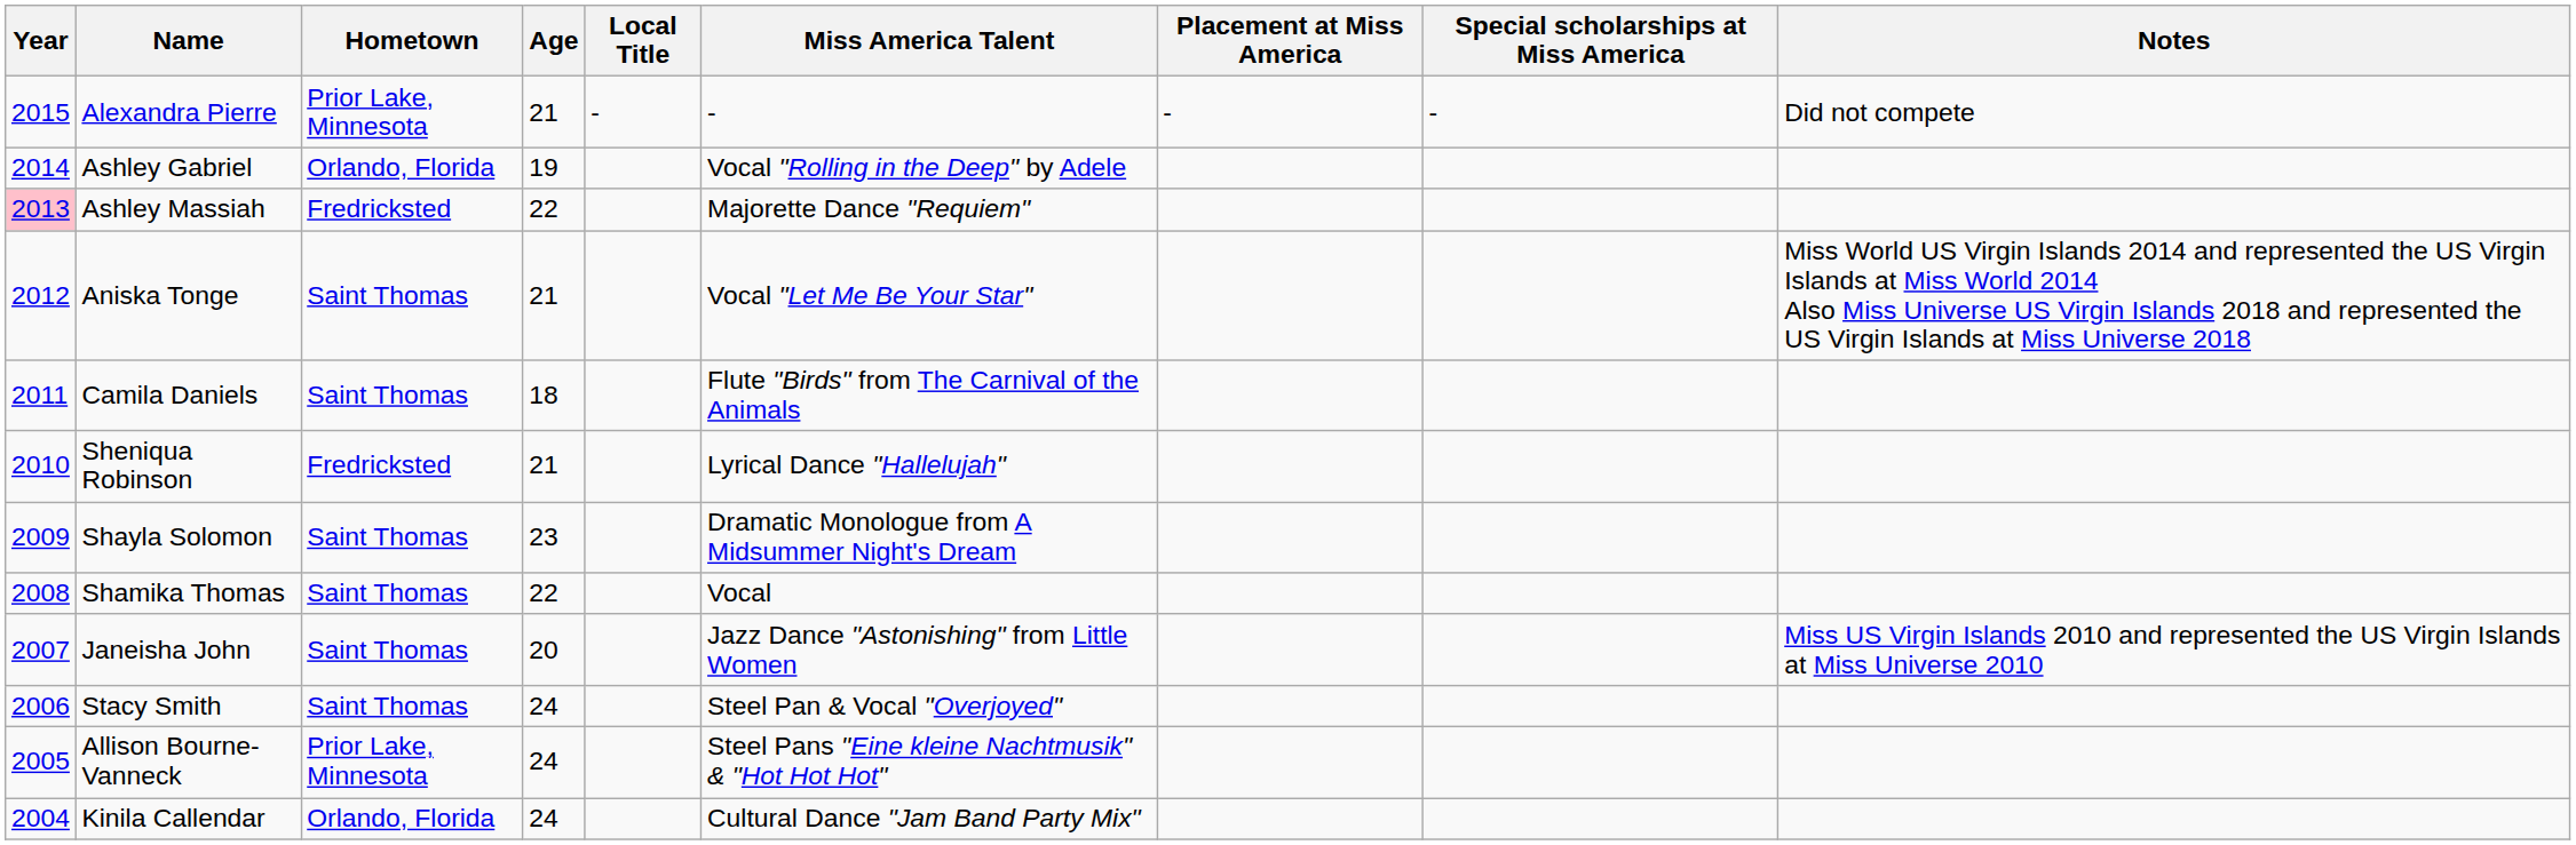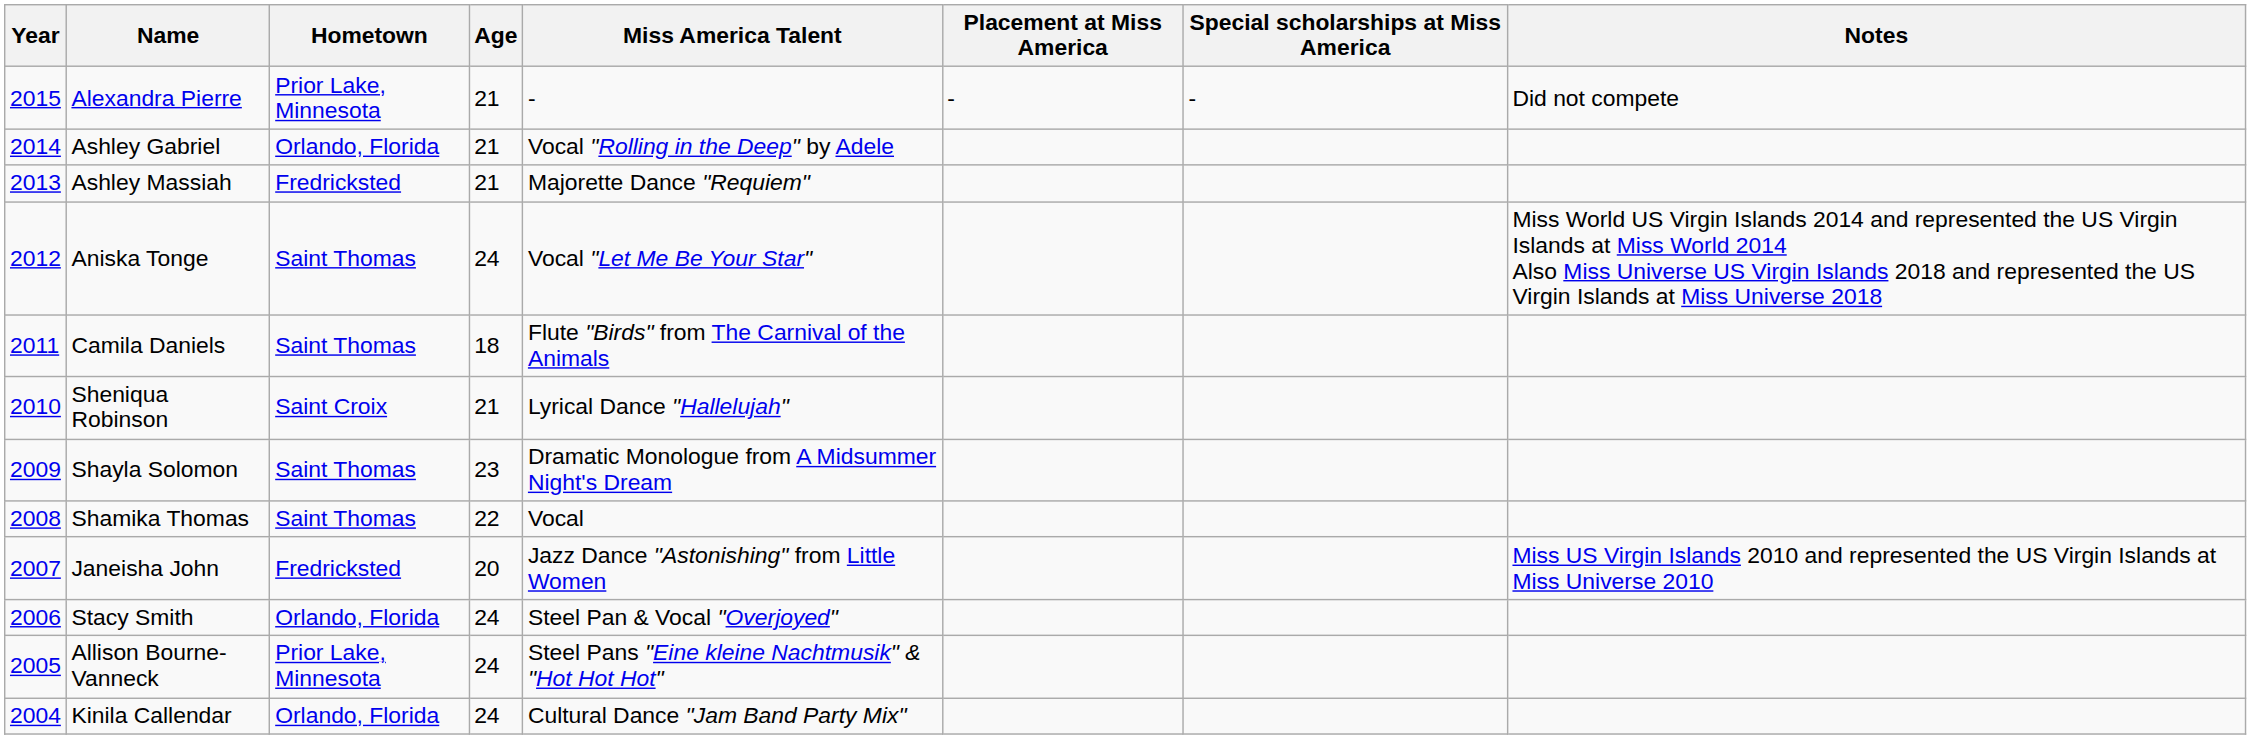- column: Local Title | -
Ashley Gabriel | Age: 19 -> 21
Ashley Massiah | Year: pink background -> no background
Ashley Massiah | Age: 22 -> 21
Aniska Tonge | Age: 21 -> 24
Sheniqua Robinson | Hometown: Fredricksted -> Saint Croix
Janeisha John | Hometown: Saint Thomas -> Fredricksted
Stacy Smith | Hometown: Saint Thomas -> Orlando, Florida
